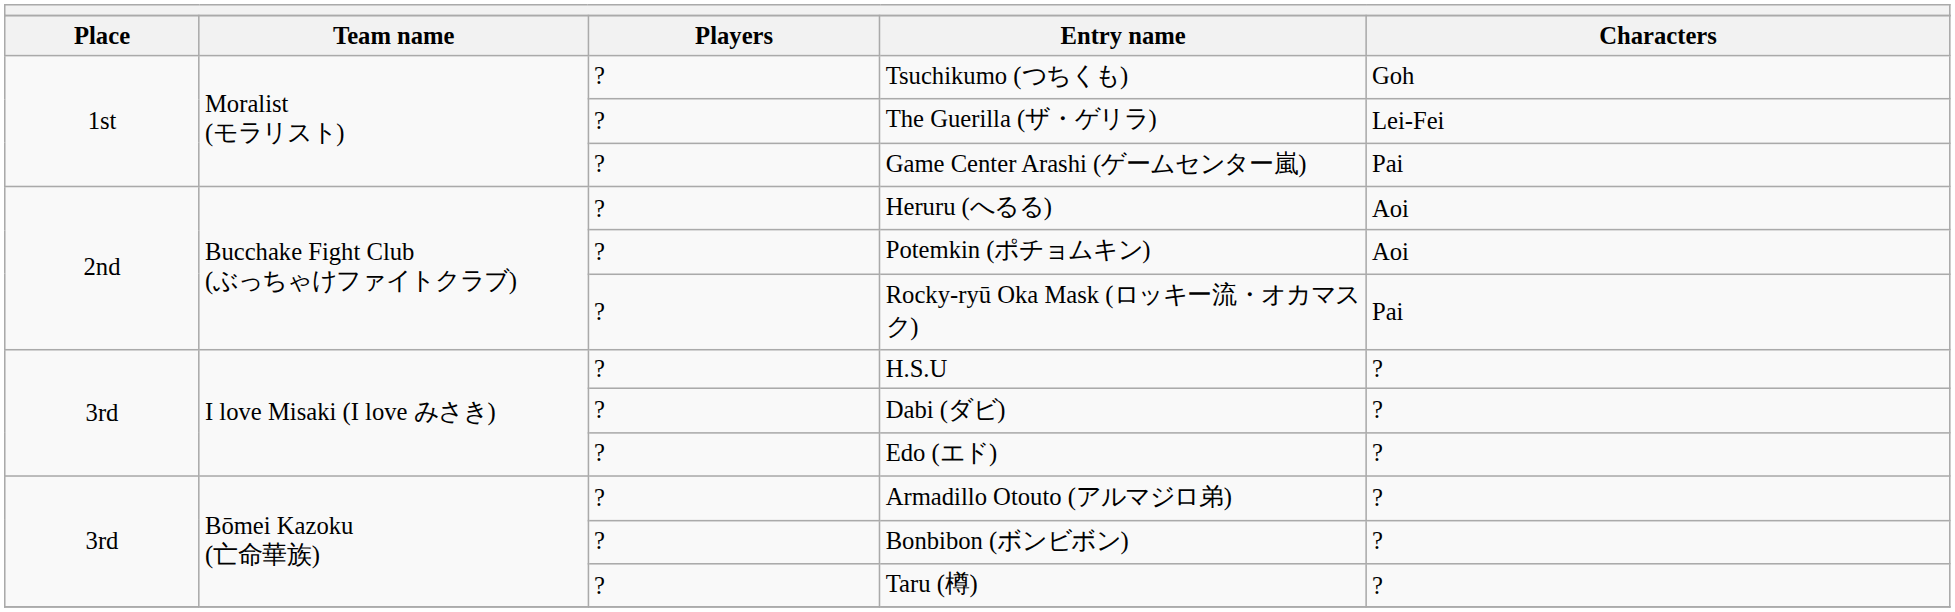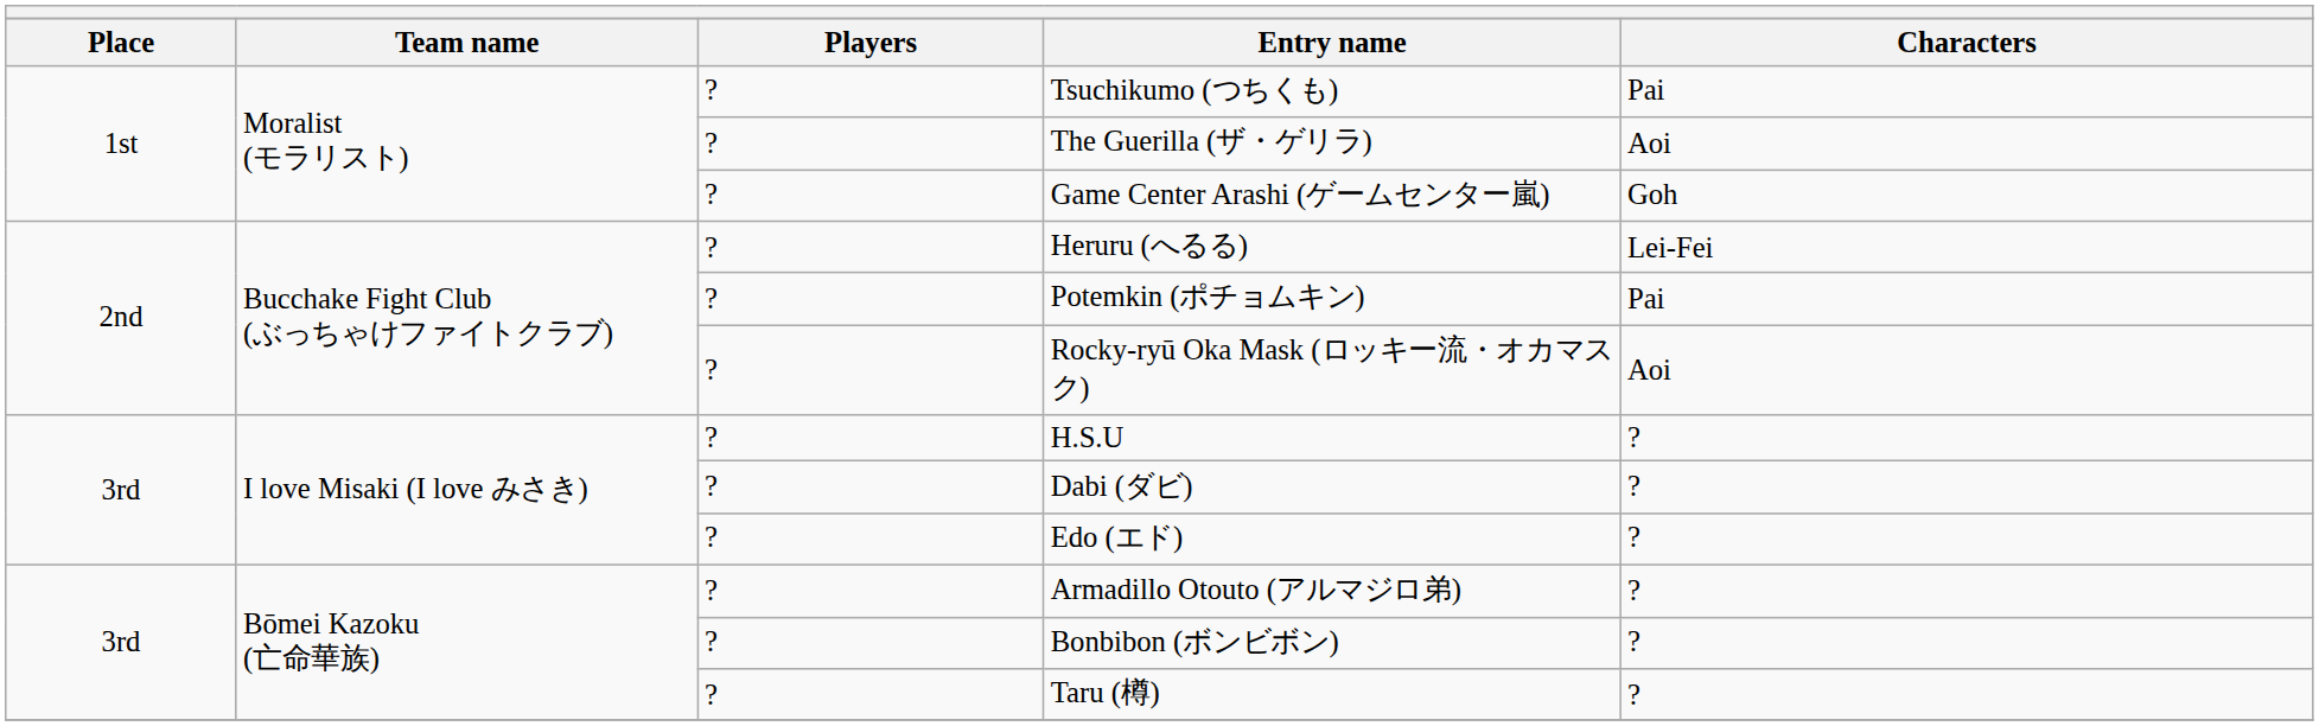Tsuchikumo (つちくも) | Characters: Goh -> Pai
The Guerilla (ザ・ゲリラ) | Characters: Lei-Fei -> Aoi
Game Center Arashi (ゲームセンター嵐) | Characters: Pai -> Goh
Heruru (へるる) | Characters: Aoi -> Lei-Fei
Potemkin (ポチョムキン) | Characters: Aoi -> Pai
Rocky-ryū Oka Mask (ロッキー流・オカマスク) | Characters: Pai -> Aoi
